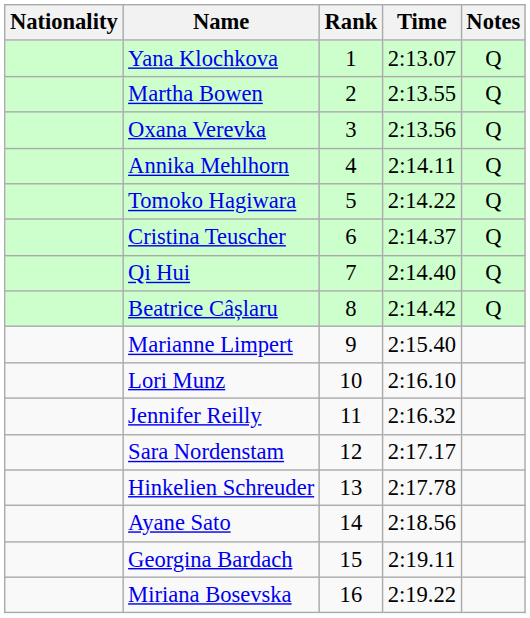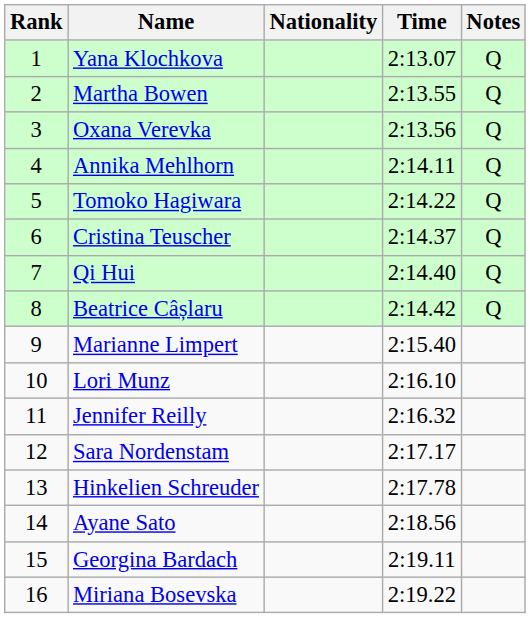columns swapped: Rank <-> Nationality
